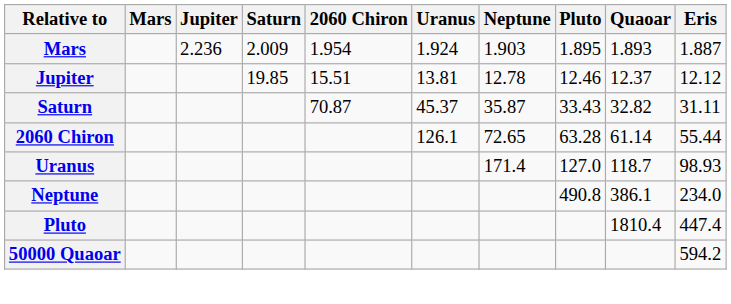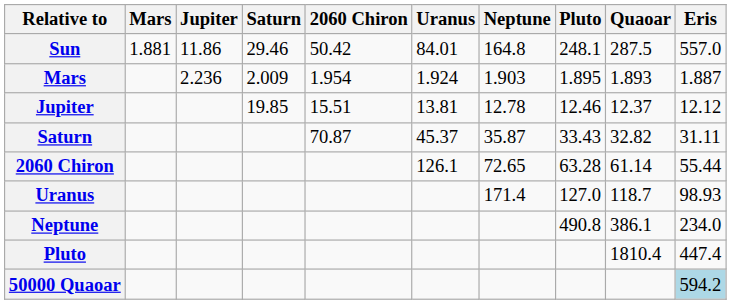+ row: Sun | 1.881 | 11.86 | 29.46 | 50.42 | 84.01 | 164.8 | 248.1 | 287.5 | 557.0
50000 Quaoar | Eris: no background -> lightblue background
